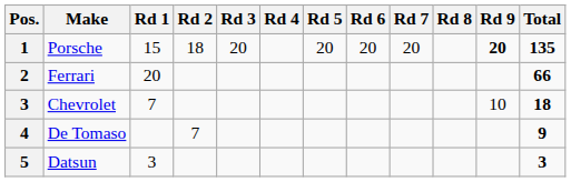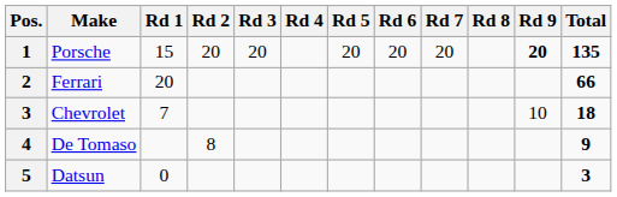Porsche | Rd 2: 18 -> 20
De Tomaso | Rd 2: 7 -> 8
Datsun | Rd 1: 3 -> 0
